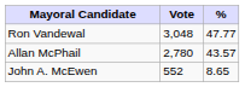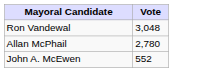- column: % | 47.77 | 43.57 | 8.65
